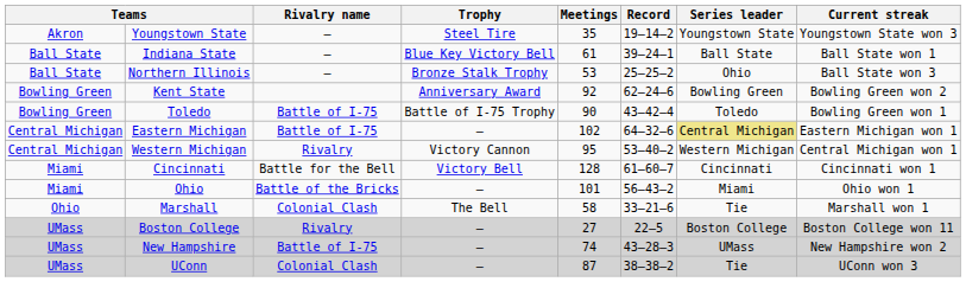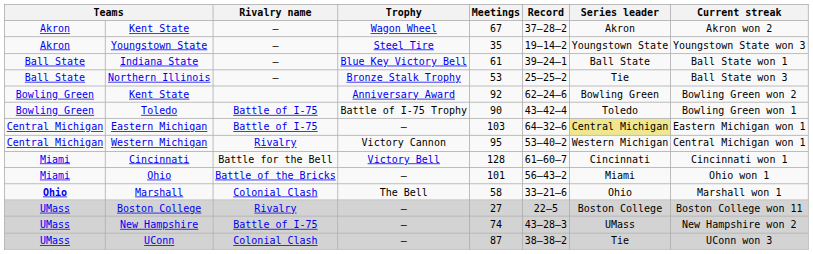+ row: Akron | Kent State | – | Wagon Wheel | 67 | 37–28–2 | Akron | Akron won 2
Northern Illinois | Series leader: Ohio -> Tie
Eastern Michigan | Meetings: 102 -> 103
Marshall | column 1: normal -> bold
Marshall | Series leader: Tie -> Ohio
